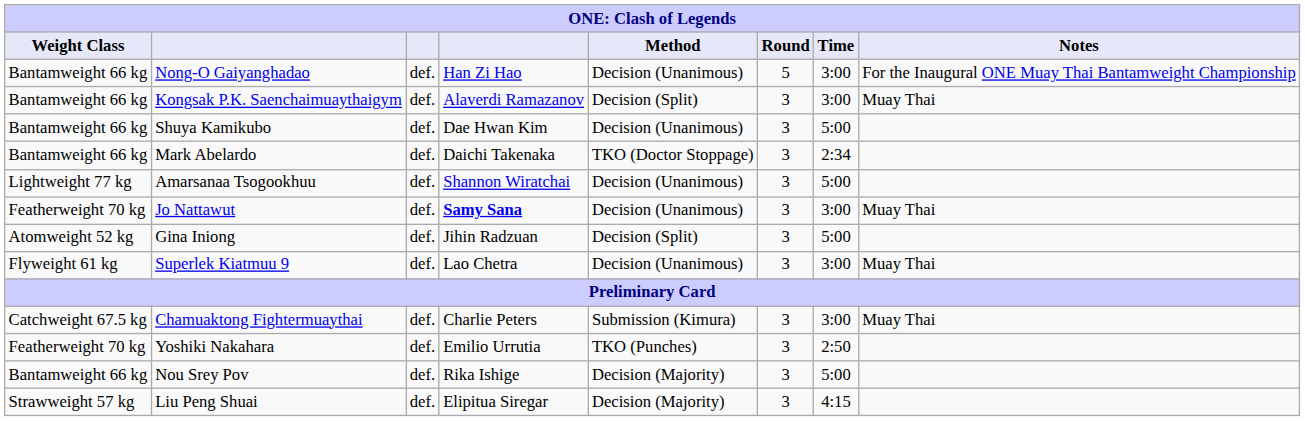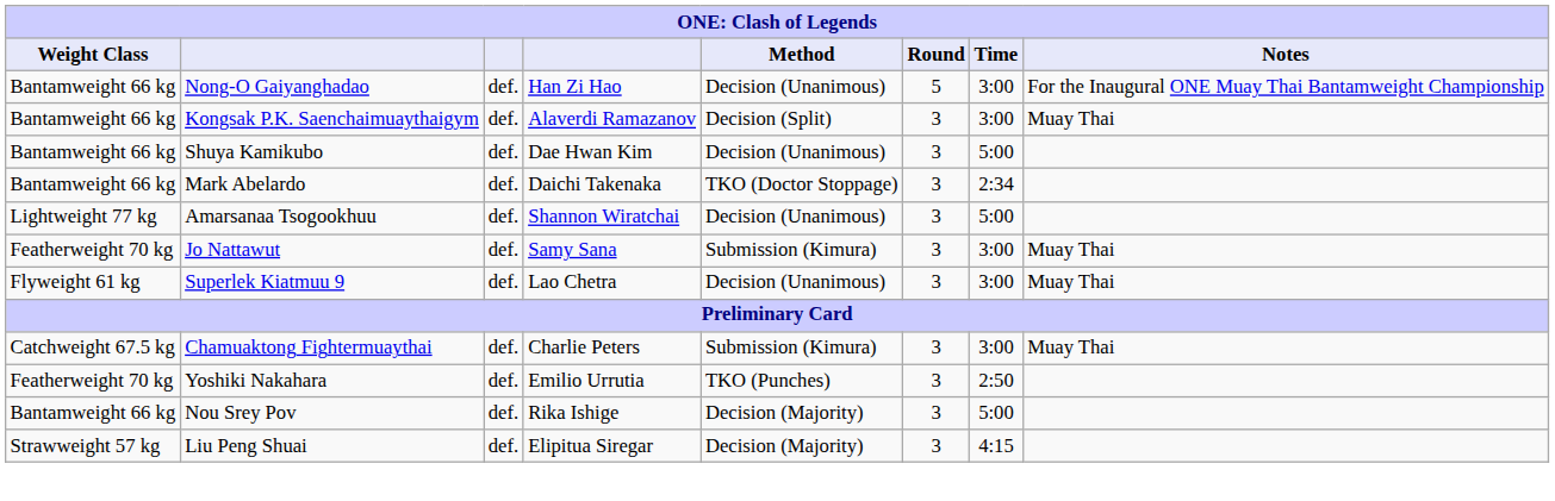Jo Nattawut | column 4: bold -> normal
Jo Nattawut | Method: Decision (Unanimous) -> Submission (Kimura)
- row: Atomweight 52 kg | Gina Iniong | def. | Jihin Radzuan | Decision (Split) | 3 | 5:00
